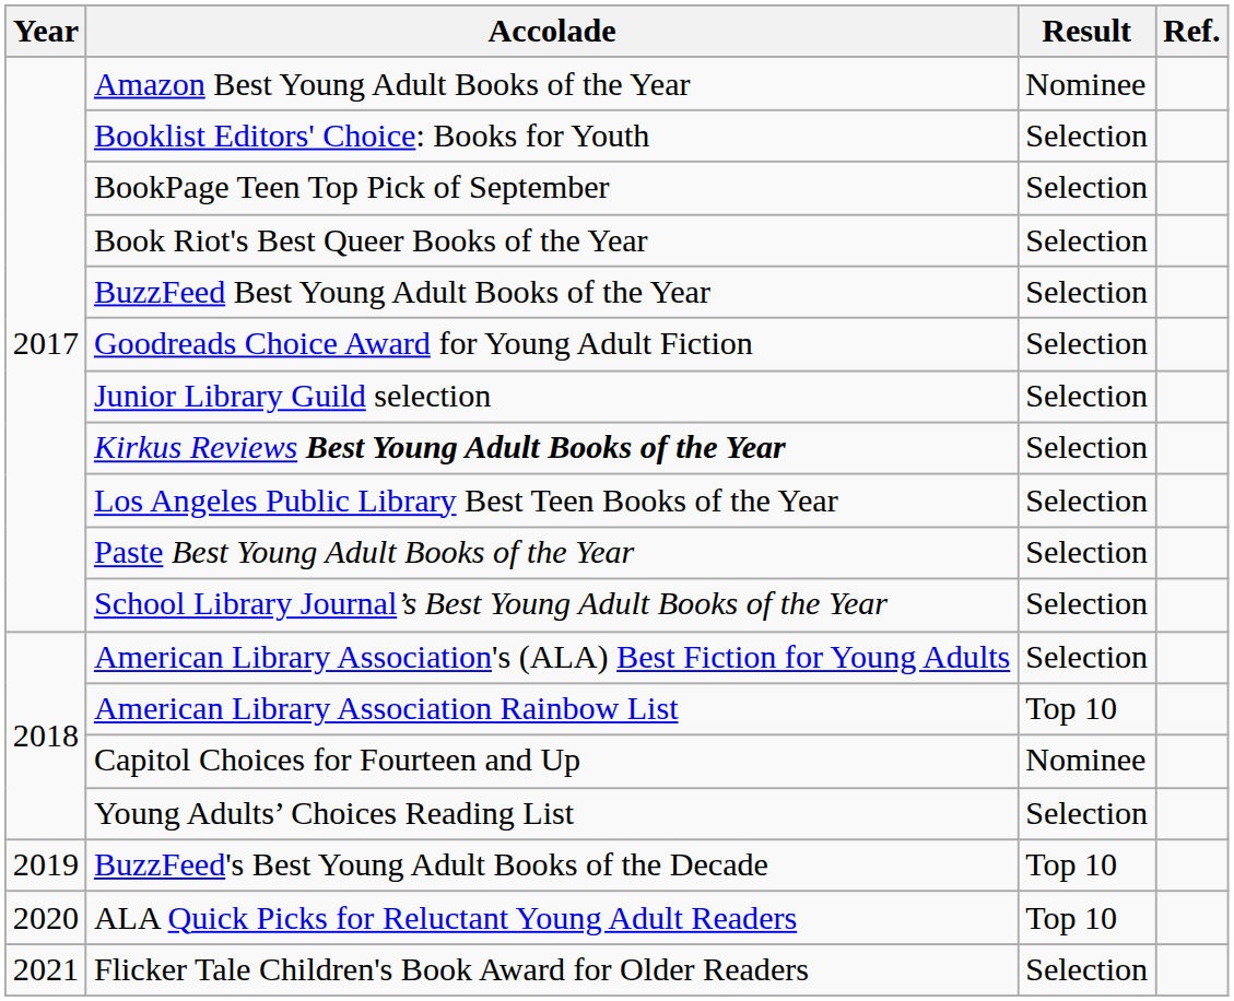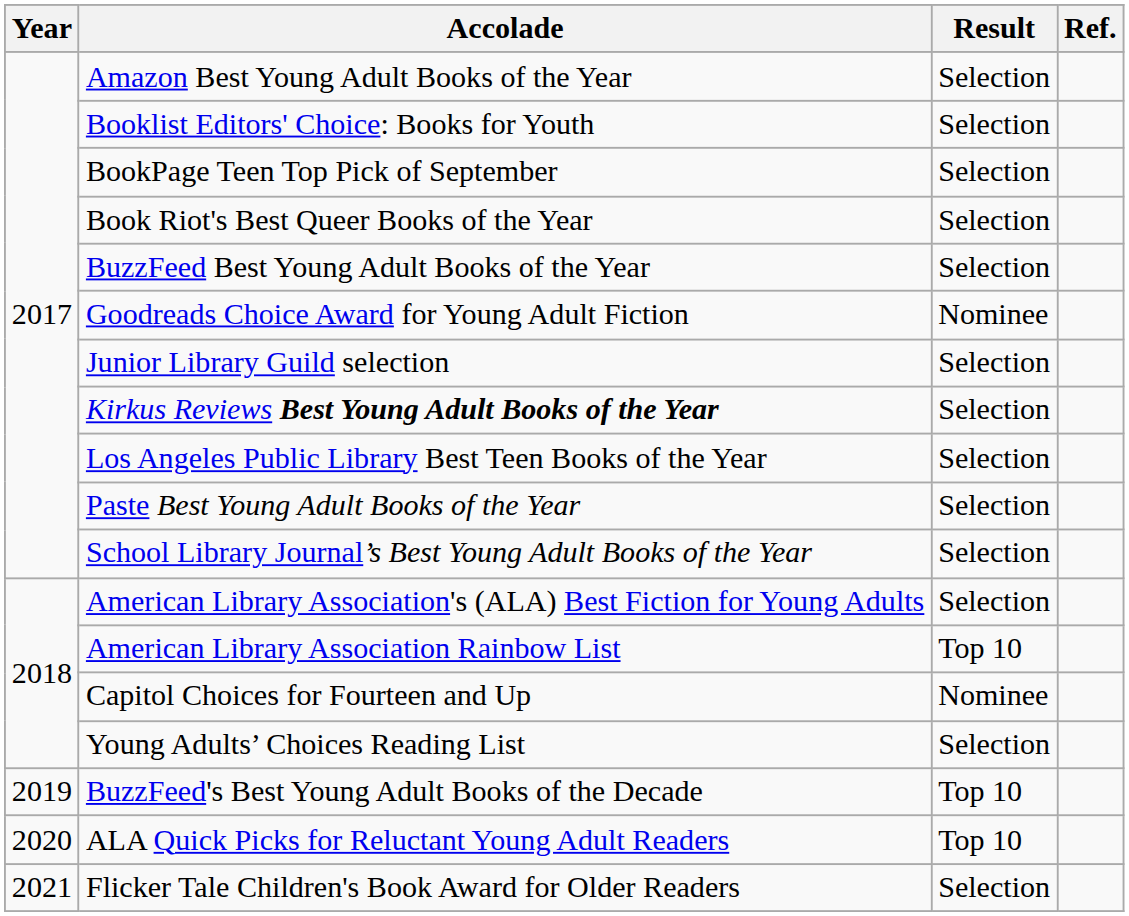Amazon Best Young Adult Books of the Year | Result: Nominee -> Selection
Goodreads Choice Award for Young Adult Fiction | Result: Selection -> Nominee
